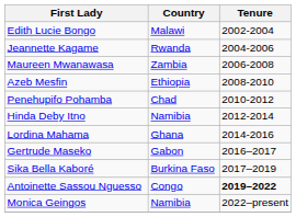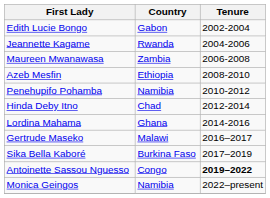Edith Lucie Bongo | Country: Malawi -> Gabon
Penehupifo Pohamba | Country: Chad -> Namibia
Hinda Deby Itno | Country: Namibia -> Chad
Gertrude Maseko | Country: Gabon -> Malawi
